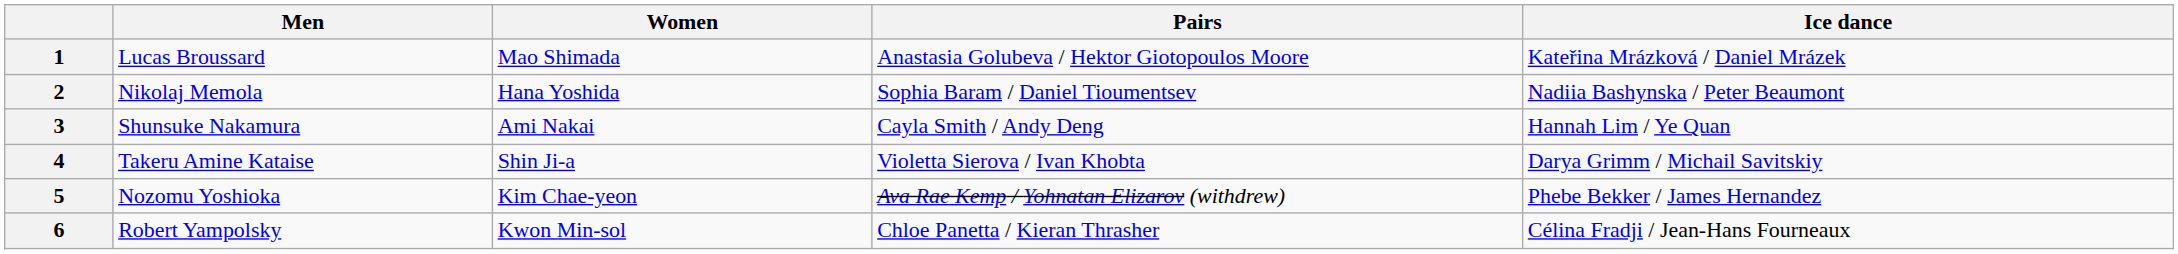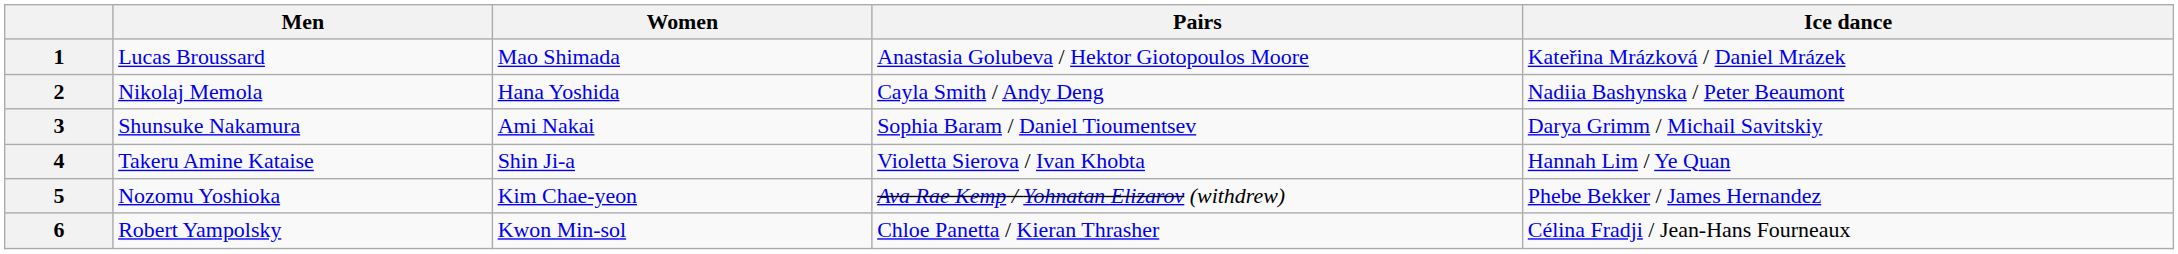2 | Pairs: Sophia Baram / Daniel Tioumentsev -> Cayla Smith / Andy Deng
3 | Pairs: Cayla Smith / Andy Deng -> Sophia Baram / Daniel Tioumentsev
3 | Ice dance: Hannah Lim / Ye Quan -> Darya Grimm / Michail Savitskiy
4 | Ice dance: Darya Grimm / Michail Savitskiy -> Hannah Lim / Ye Quan
